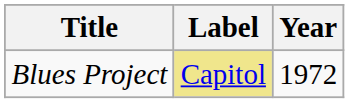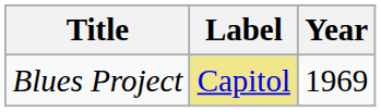Blues Project | Year: 1972 -> 1969
